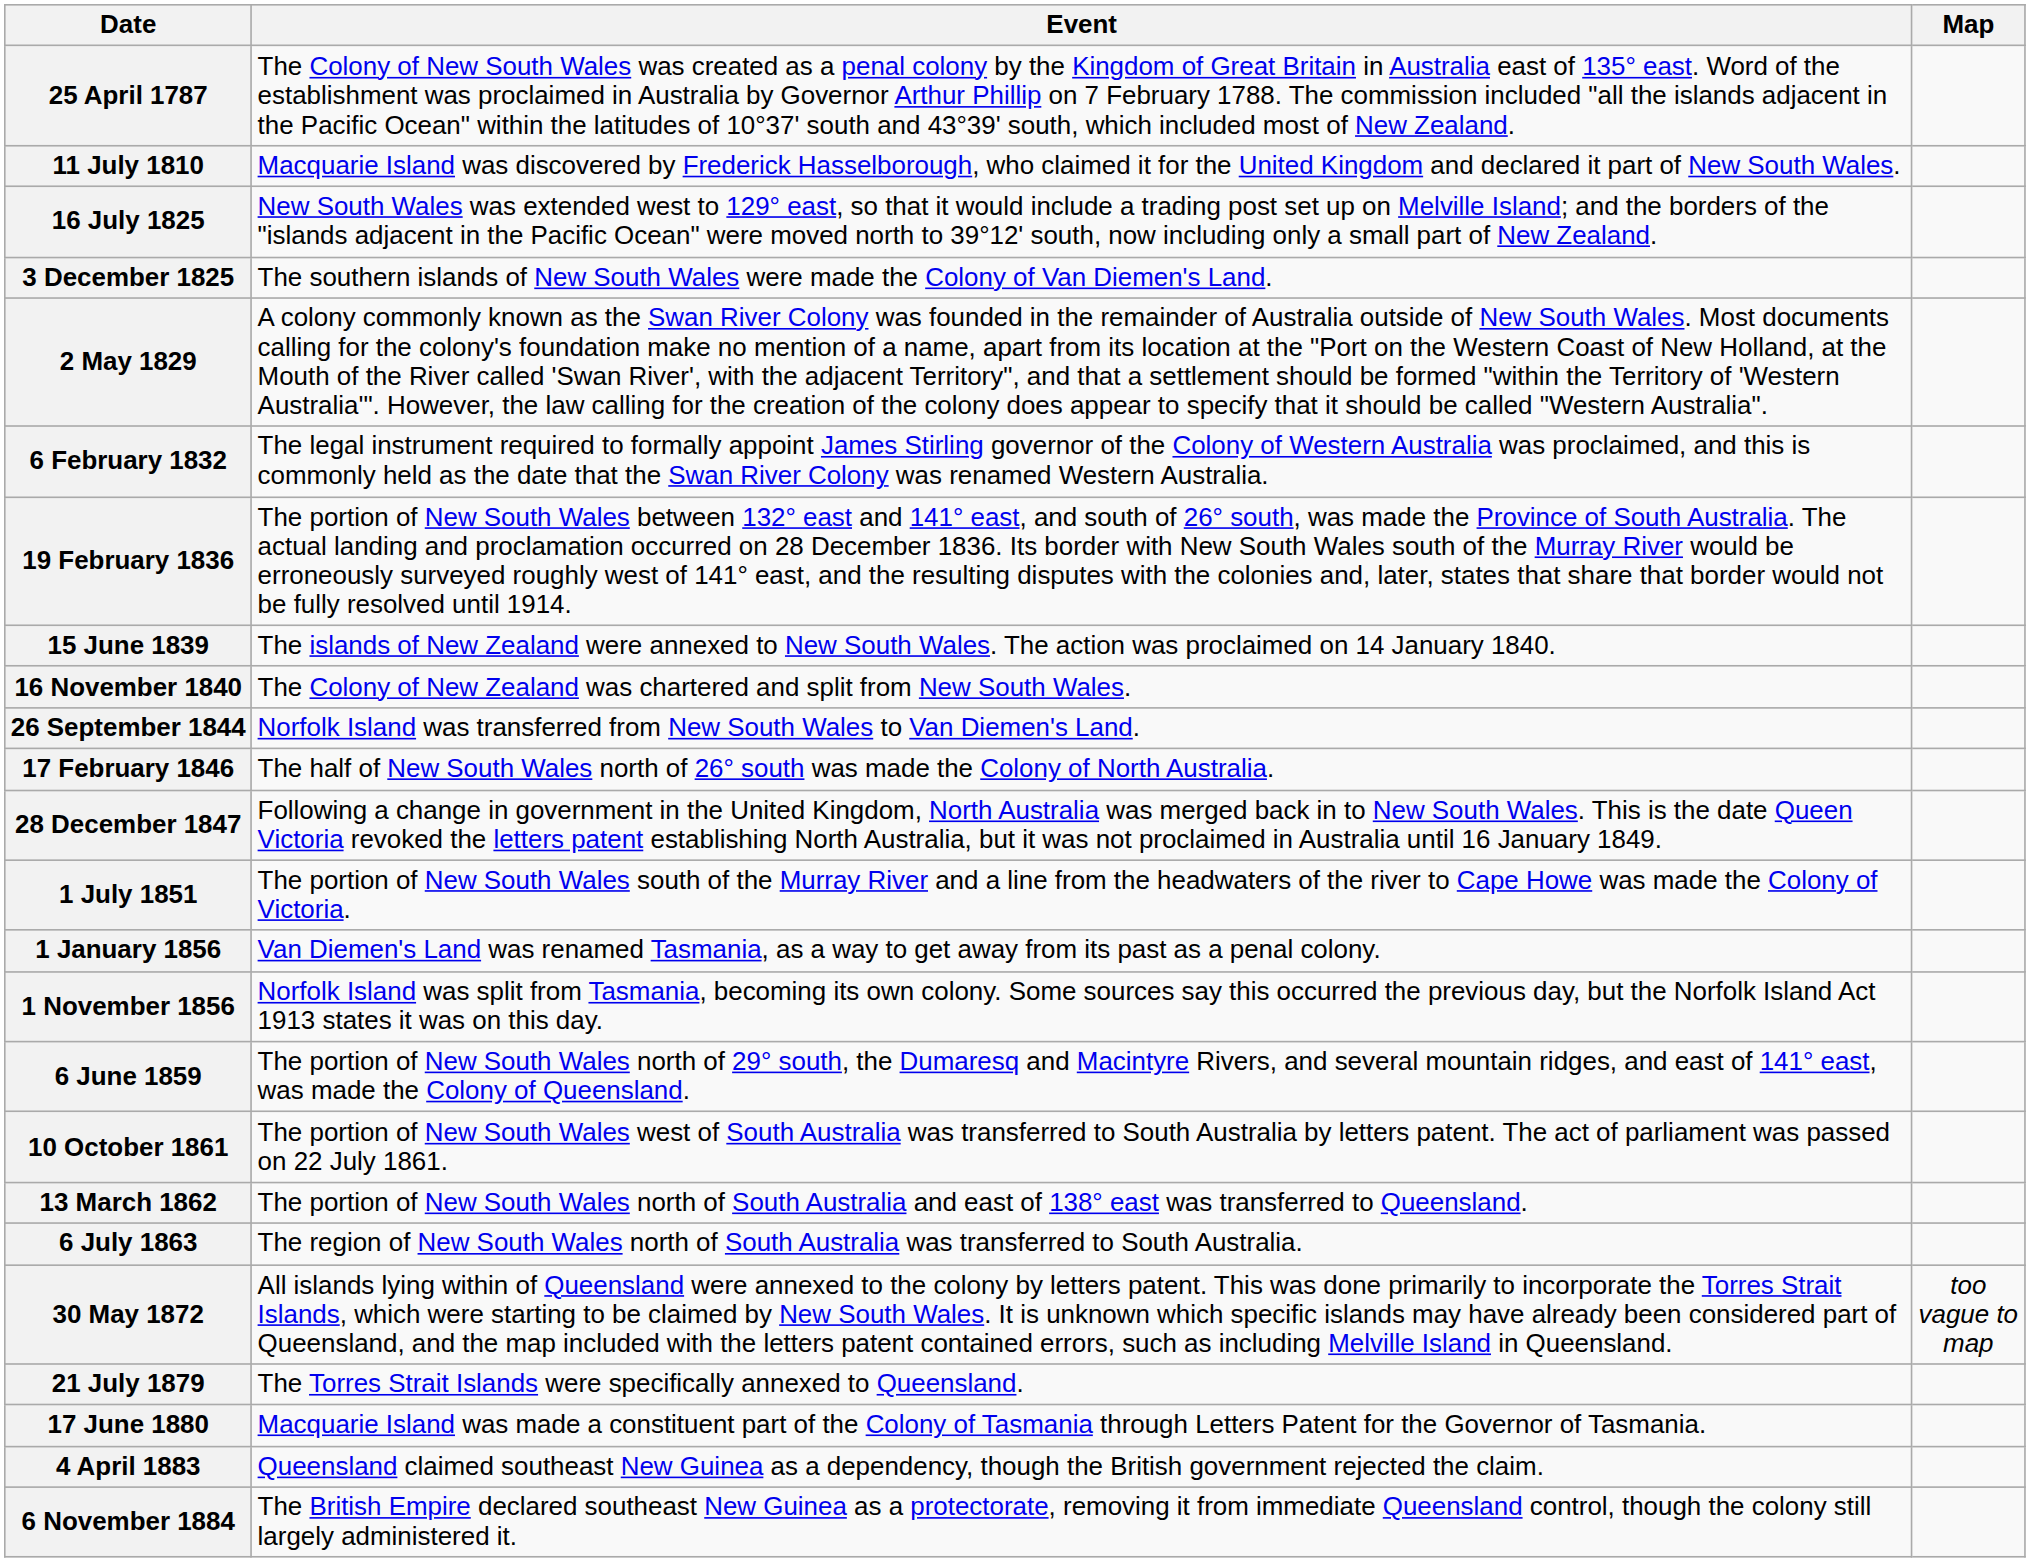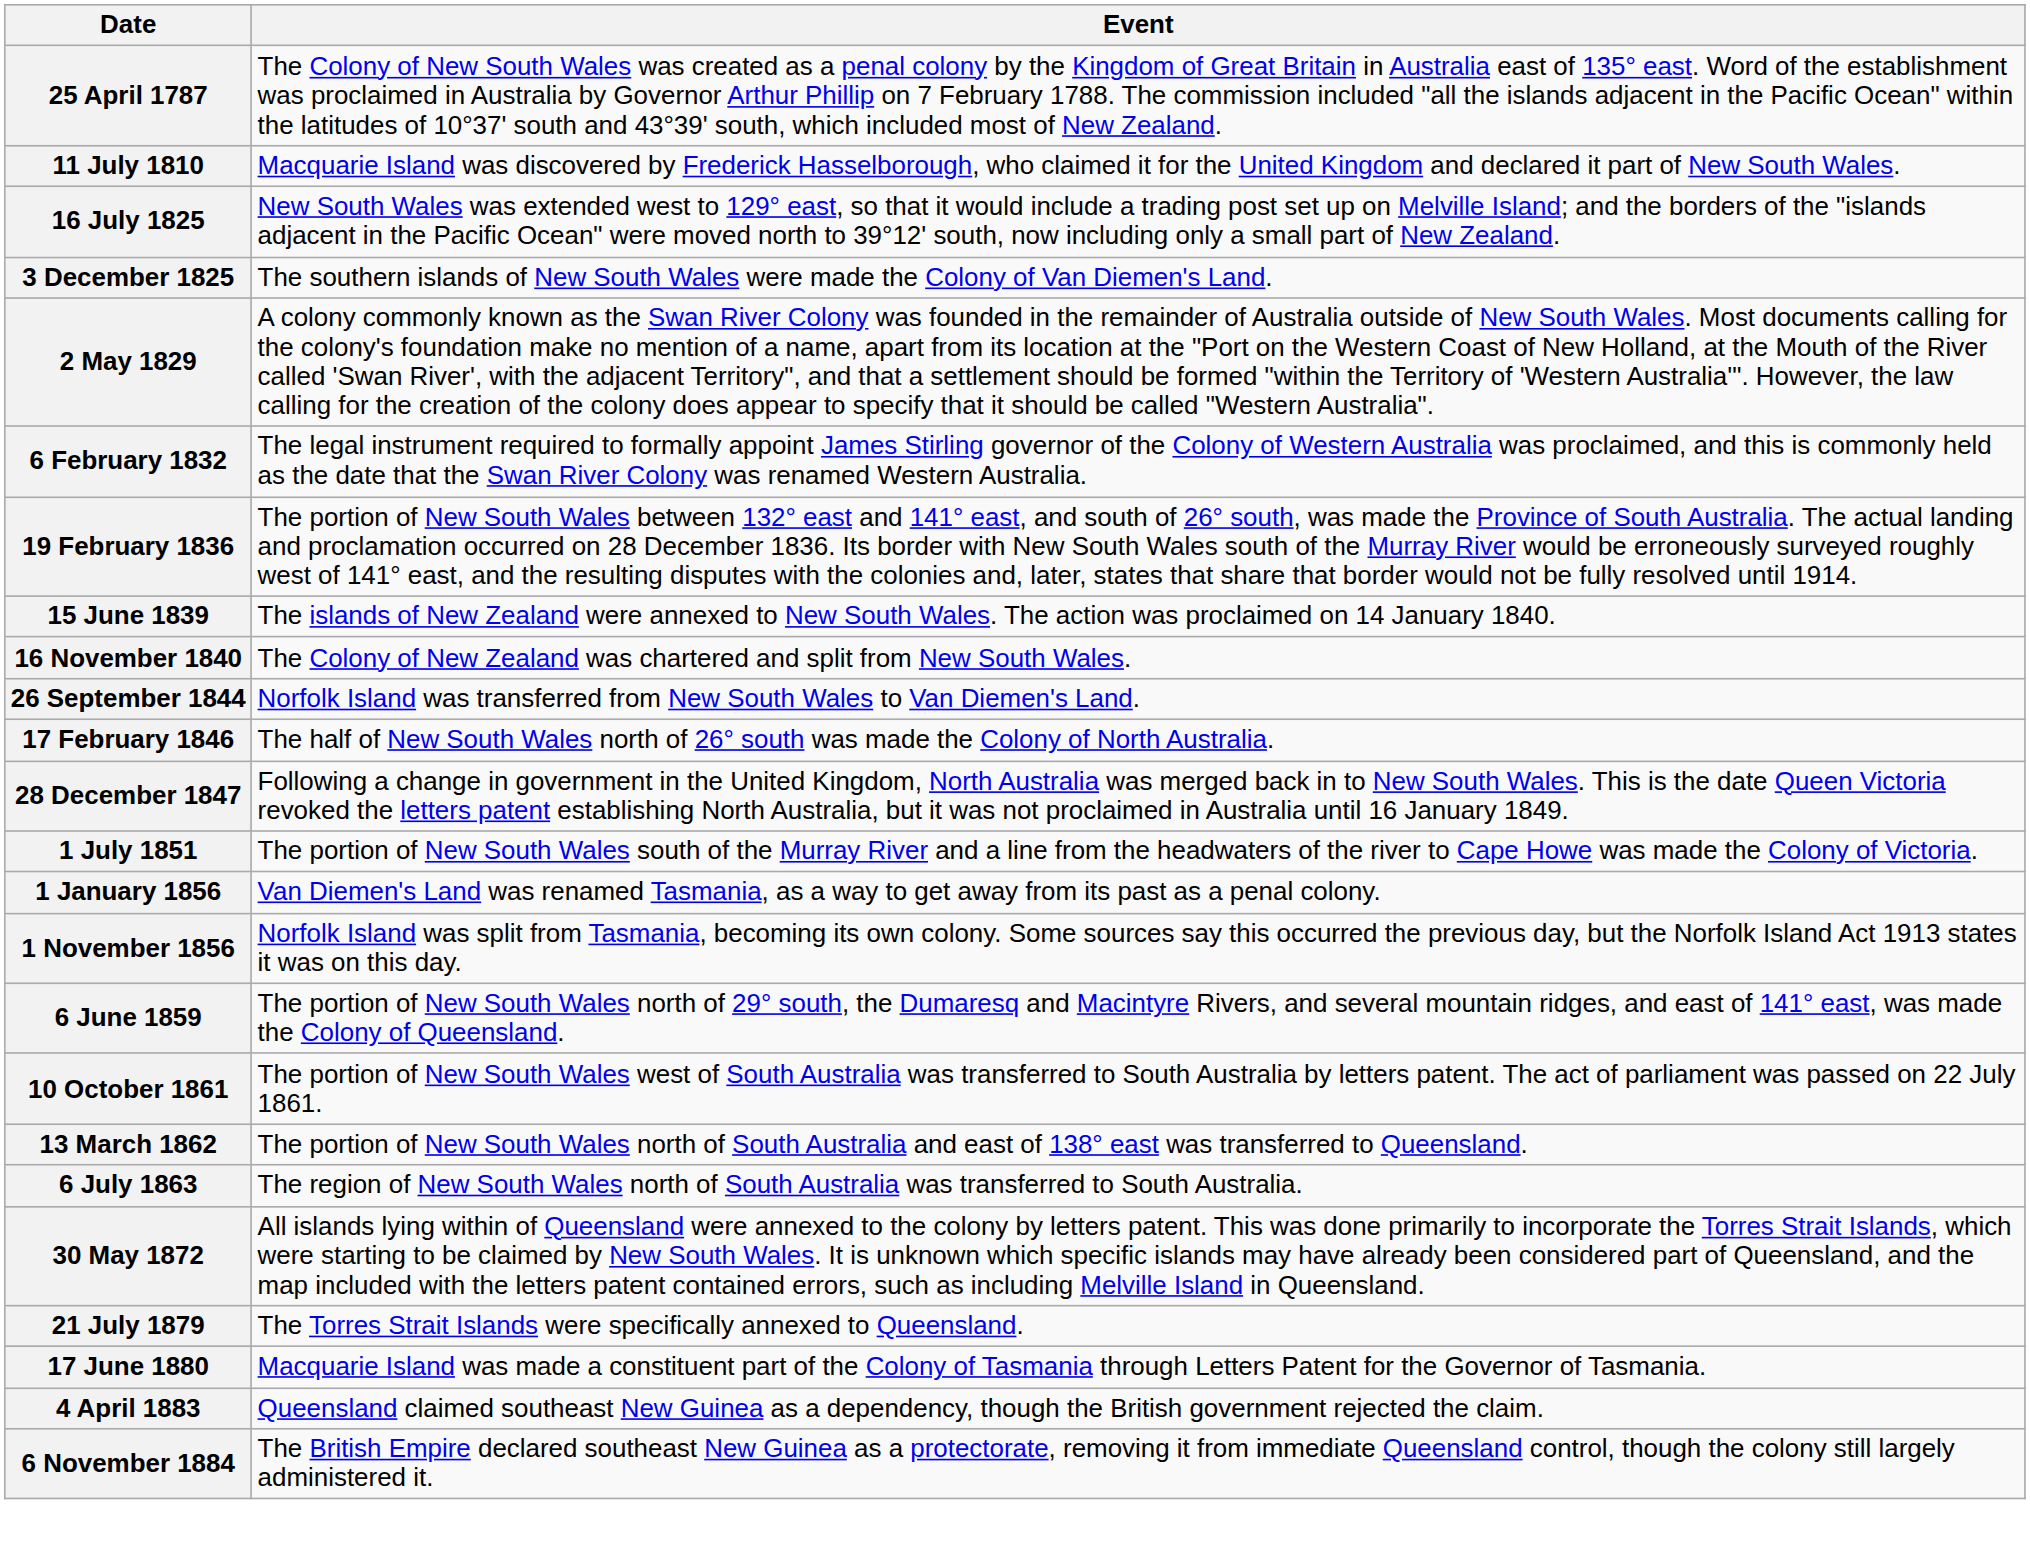- column: Map | too vague to map
